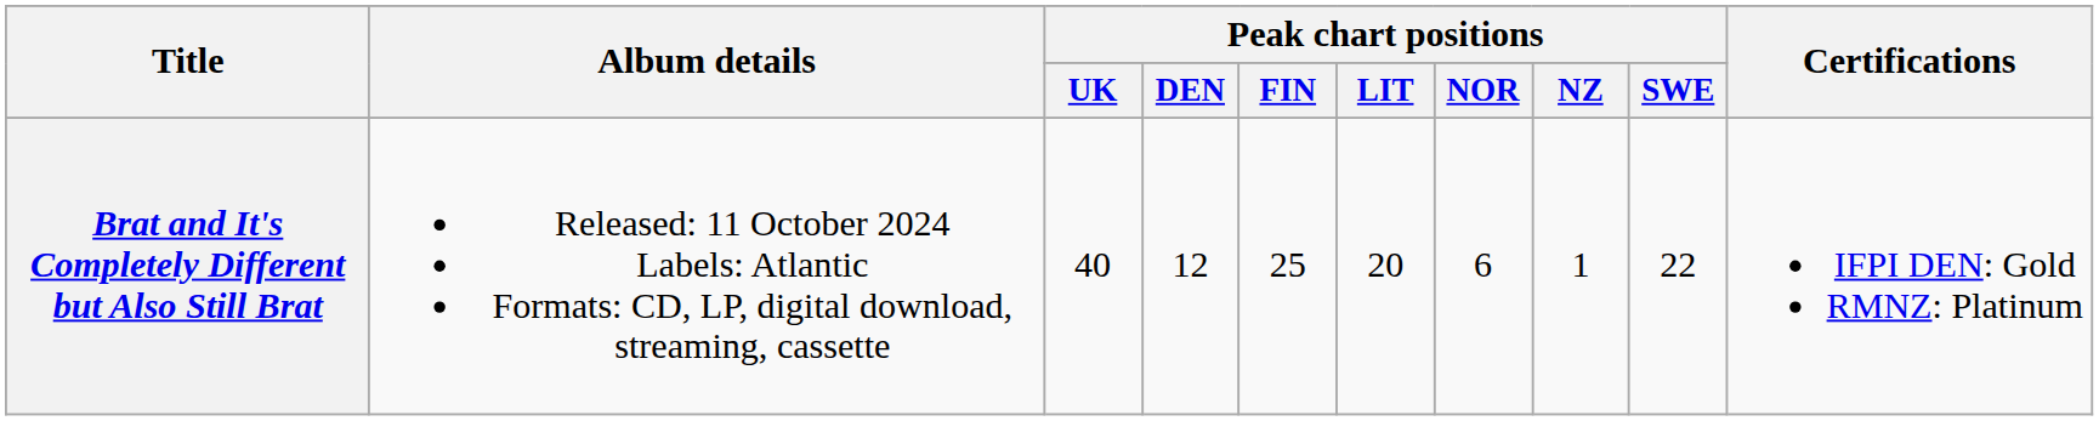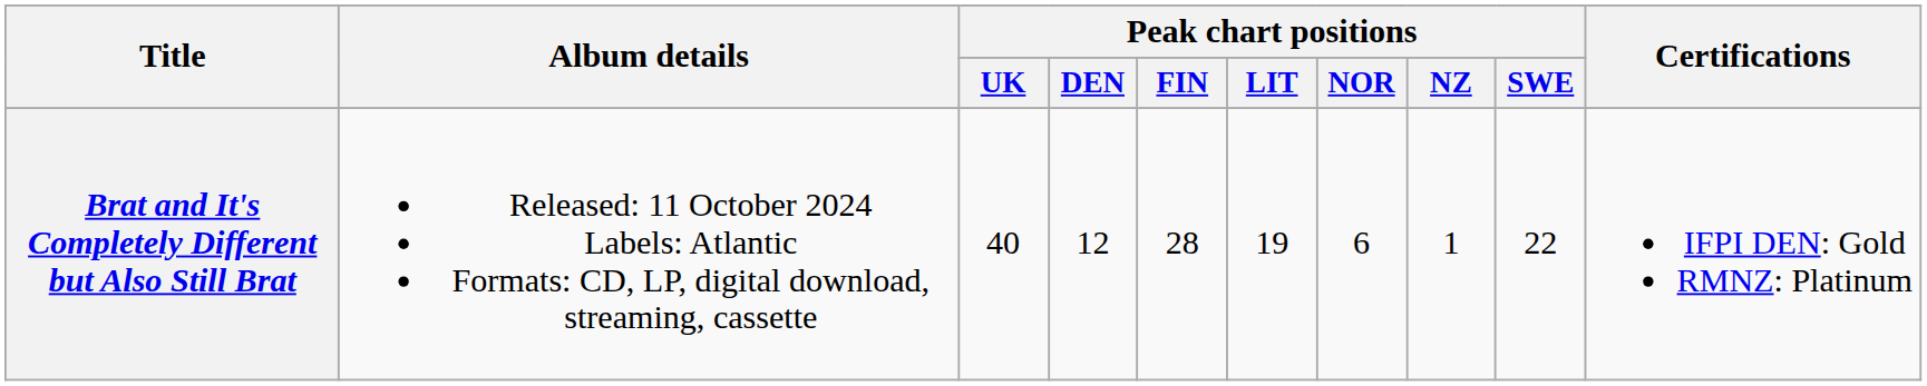Brat and It's Completely Different but Also Still Brat | Peak chart positions / FIN: 25 -> 28
Brat and It's Completely Different but Also Still Brat | Peak chart positions / LIT: 20 -> 19
